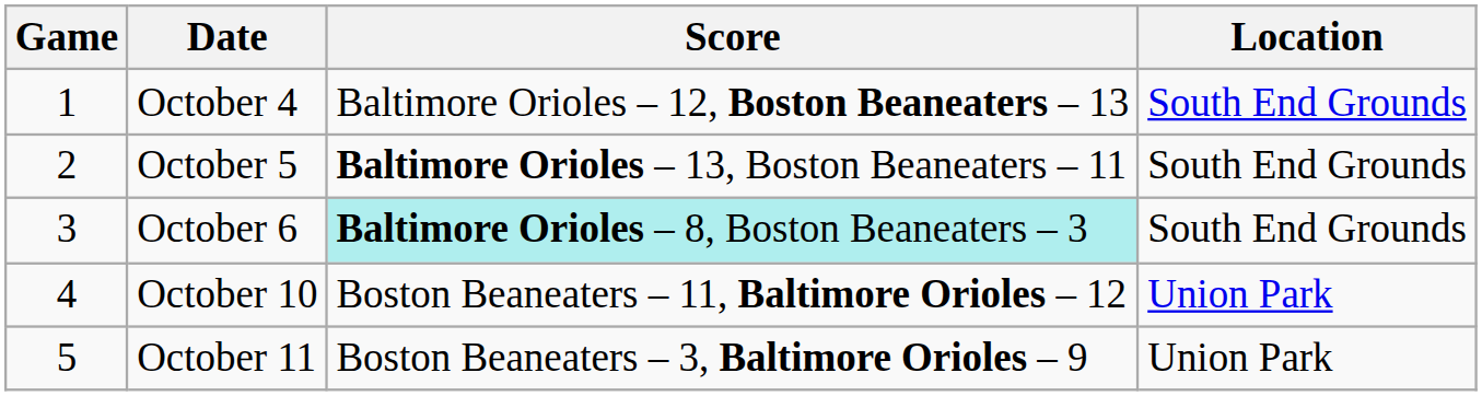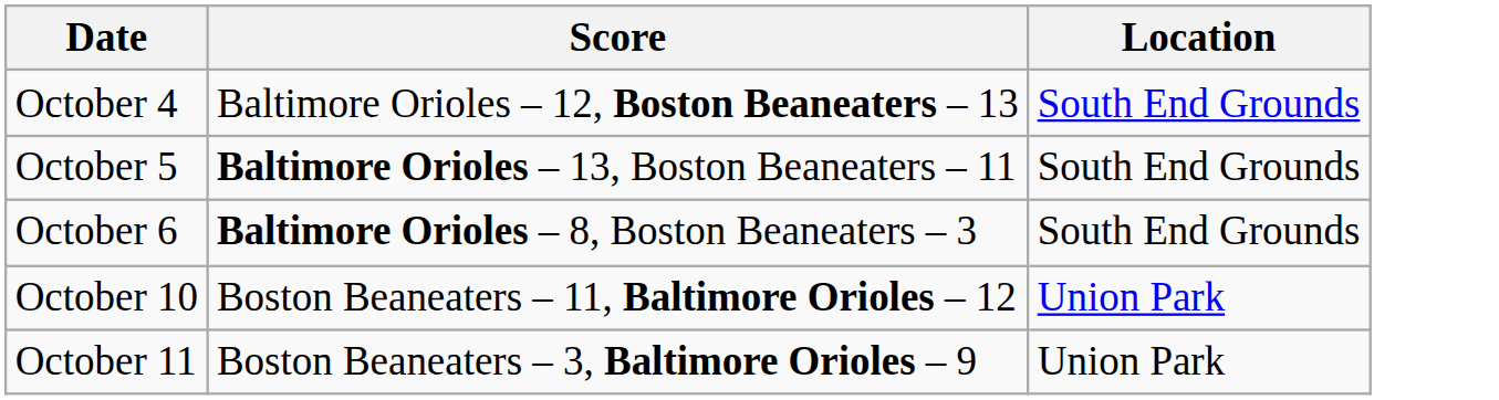- column: Game | 1 | 2 | 3 | 4 | 5
October 6 | Score: paleturquoise background -> no background
